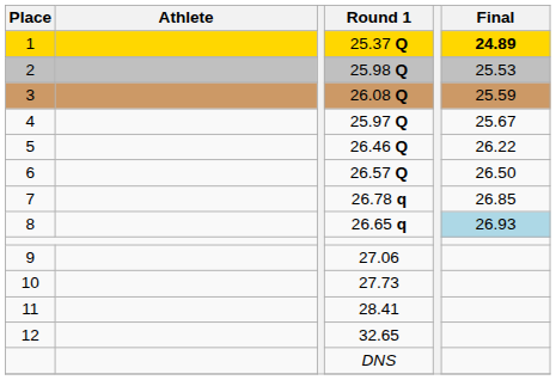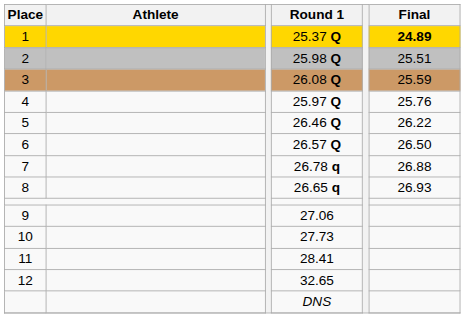25.98 Q | Final: 25.53 -> 25.51
25.97 Q | Final: 25.67 -> 25.76
26.78 q | Final: 26.85 -> 26.88
26.65 q | Final: lightblue background -> no background
